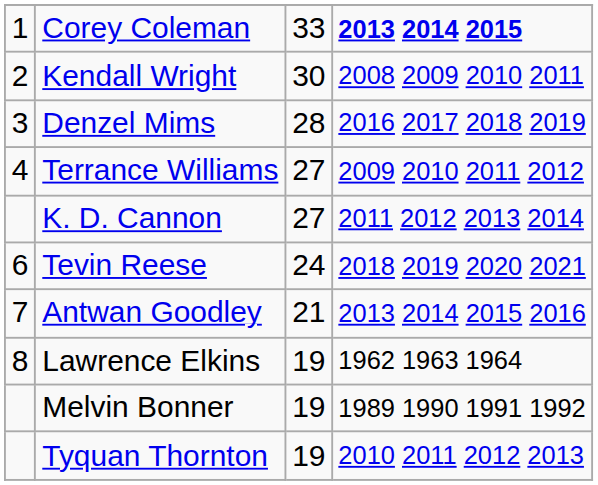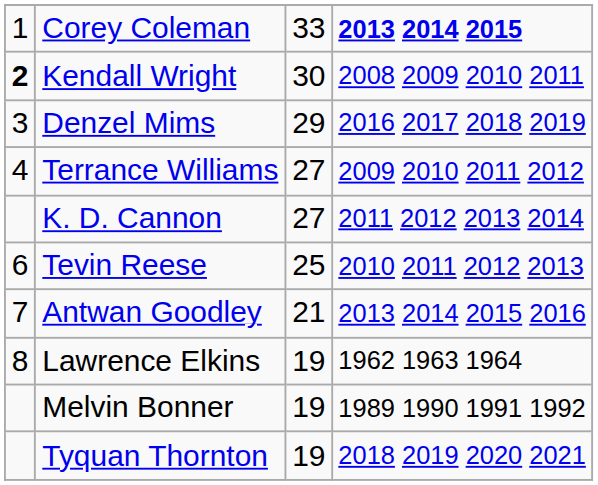Kendall Wright | column 1: normal -> bold
Denzel Mims | column 3: 28 -> 29
Tevin Reese | column 3: 24 -> 25
Tevin Reese | column 4: 2018 2019 2020 2021 -> 2010 2011 2012 2013
Tyquan Thornton | column 4: 2010 2011 2012 2013 -> 2018 2019 2020 2021
